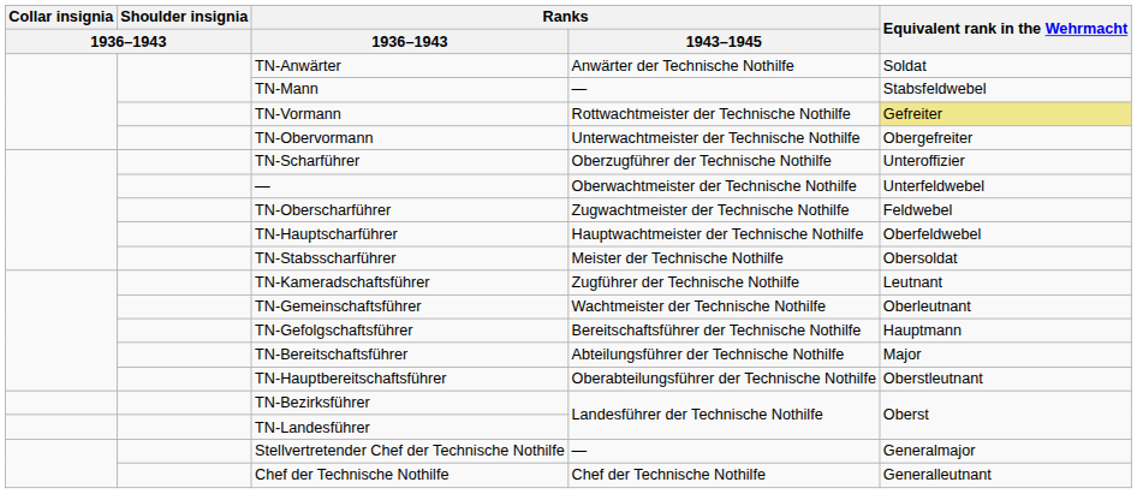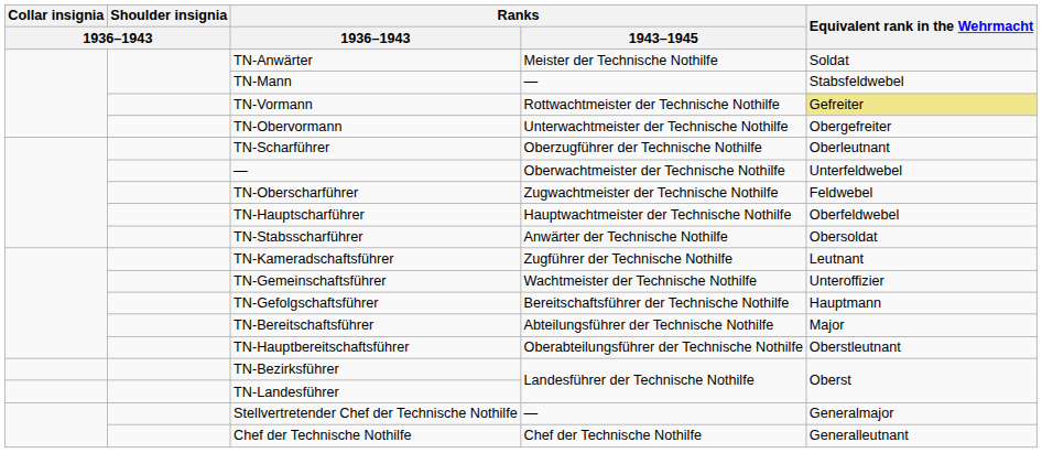TN-Anwärter | Ranks / 1943–1945: Anwärter der Technische Nothilfe -> Meister der Technische Nothilfe
TN-Scharführer | Equivalent rank in the Wehrmacht: Unteroffizier -> Oberleutnant
TN-Stabsscharführer | Ranks / 1943–1945: Meister der Technische Nothilfe -> Anwärter der Technische Nothilfe
TN-Gemeinschaftsführer | Equivalent rank in the Wehrmacht: Oberleutnant -> Unteroffizier
